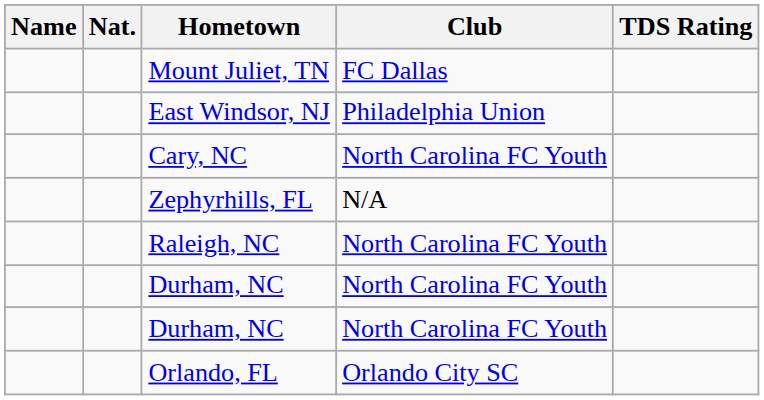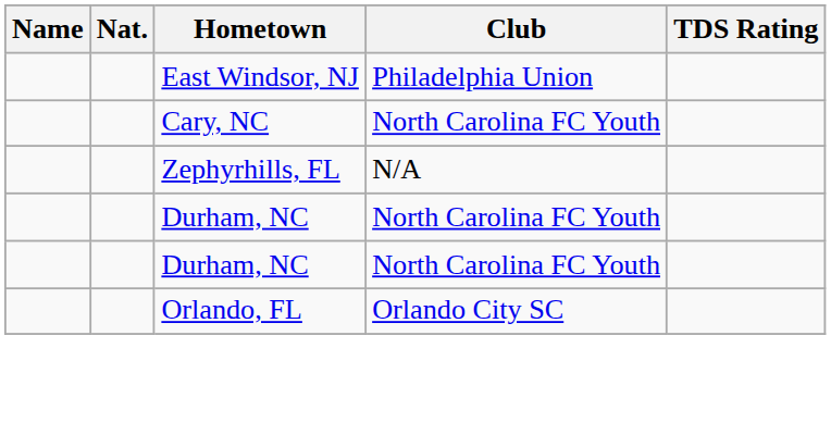- row: Mount Juliet, TN | FC Dallas
- row: Raleigh, NC | North Carolina FC Youth
